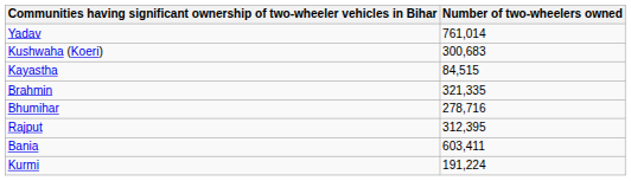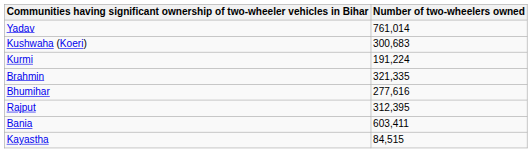rows swapped: Kurmi <-> Kayastha
Bhumihar | Number of two-wheelers owned: 278,716 -> 277,616
